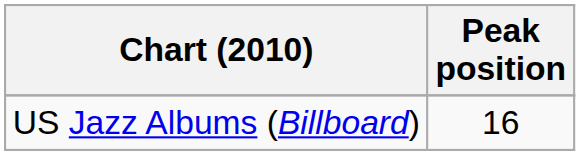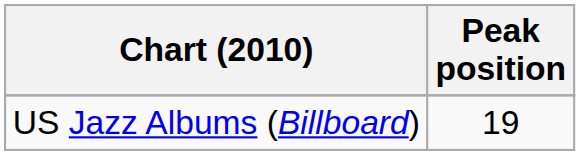US Jazz Albums (Billboard) | Peak position: 16 -> 19
